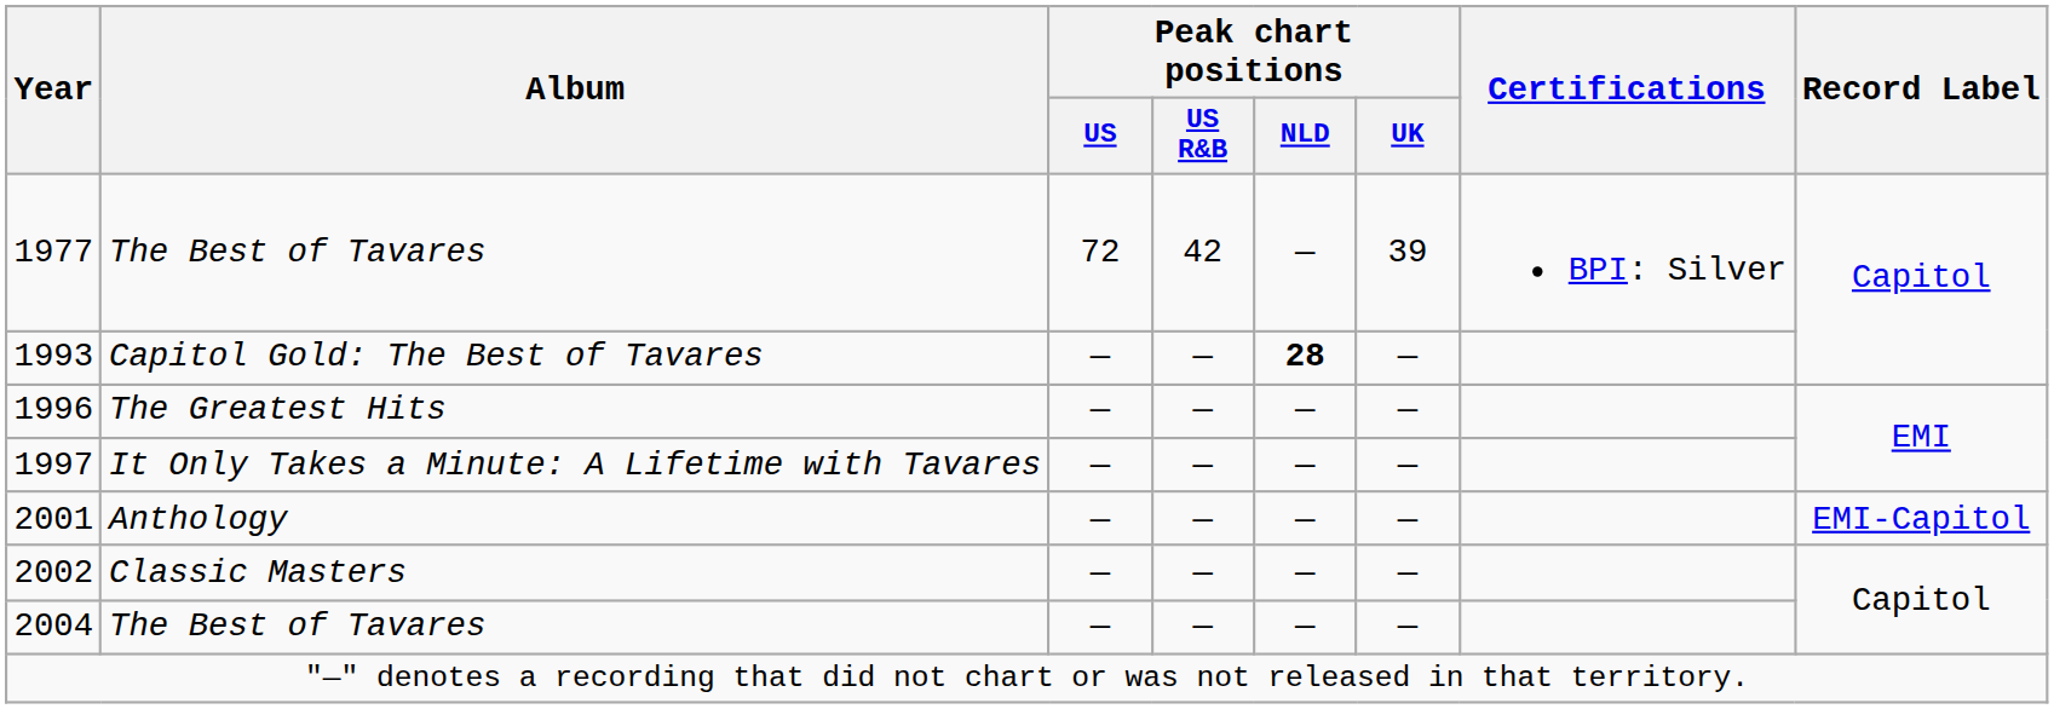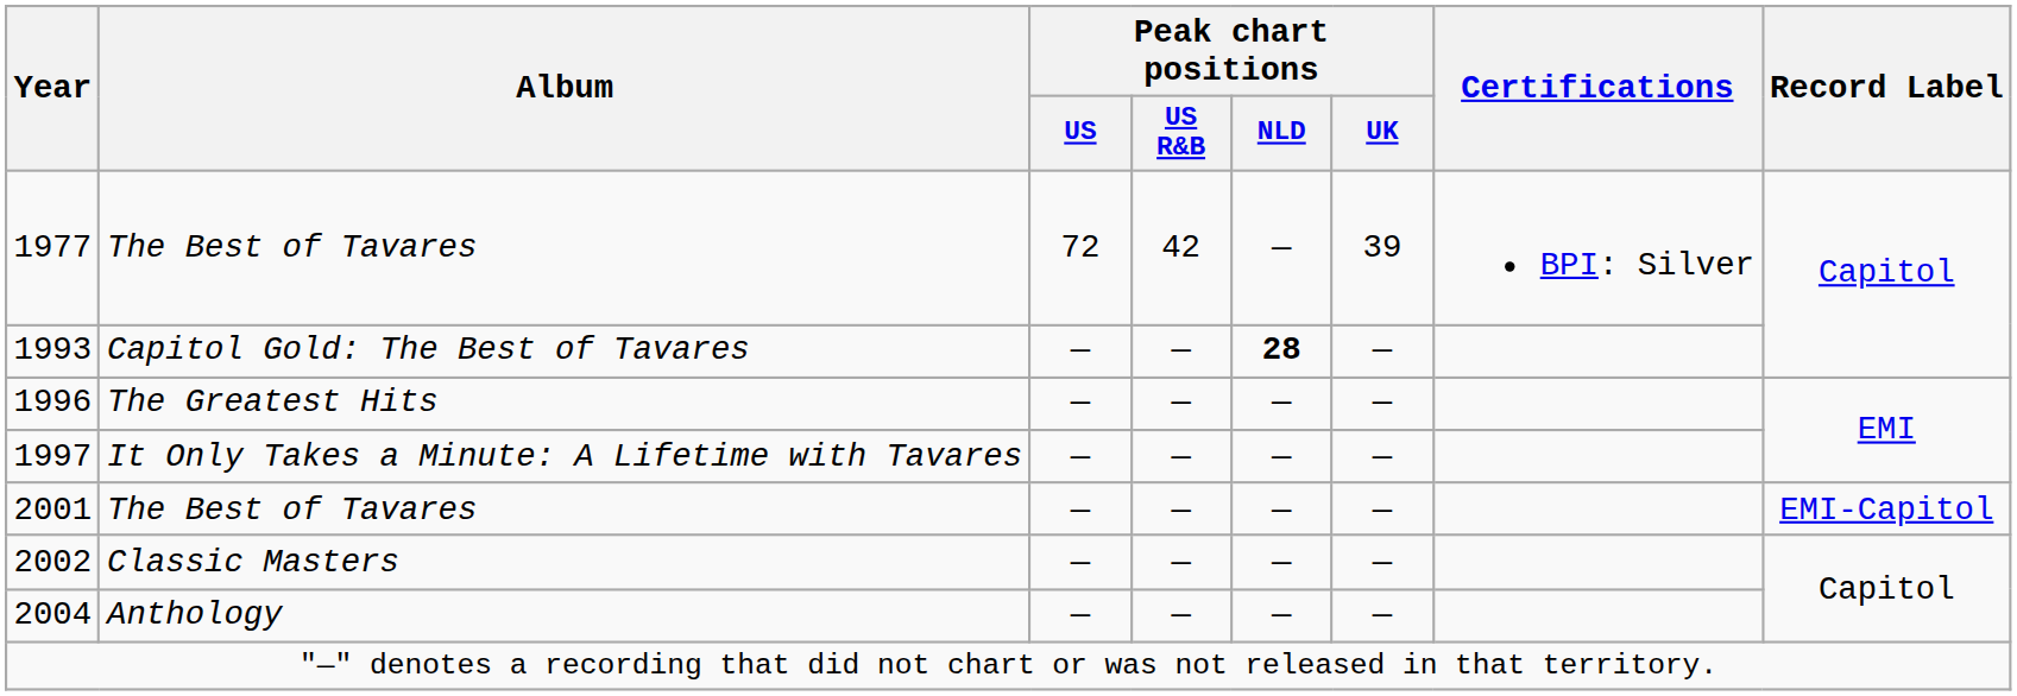2001 | Album: Anthology -> The Best of Tavares
2004 | Album: The Best of Tavares -> Anthology
